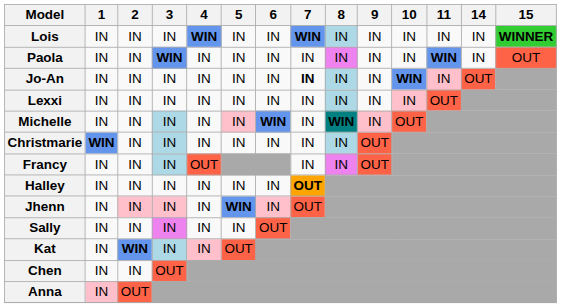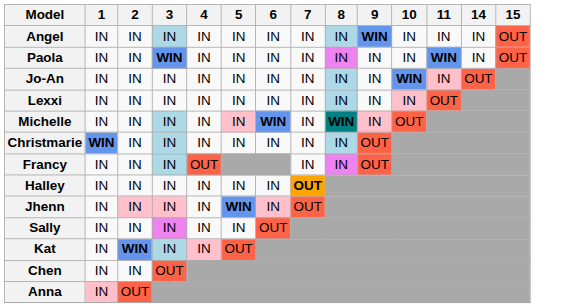- row: Lois | IN | IN | IN | WIN | IN | IN | WIN | IN | IN | IN | IN | IN | WINNER
+ row: Angel | IN | IN | IN | IN | IN | IN | IN | IN | WIN | IN | IN | IN | OUT
Jo-An | 7: bold -> normal
